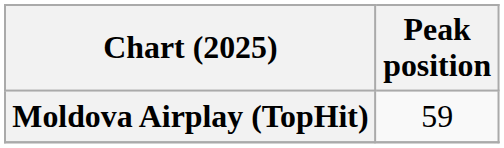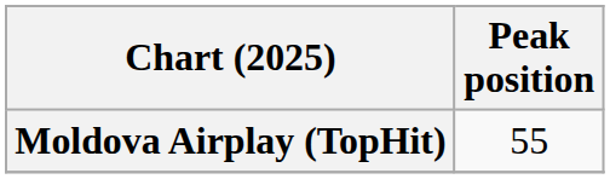Moldova Airplay (TopHit) | Peak position: 59 -> 55
